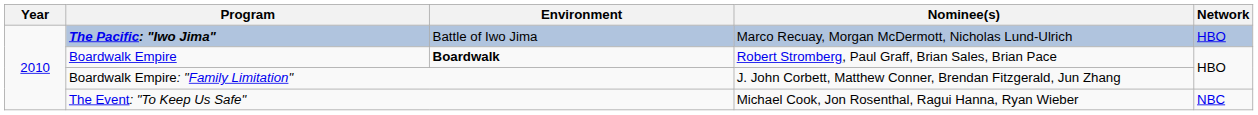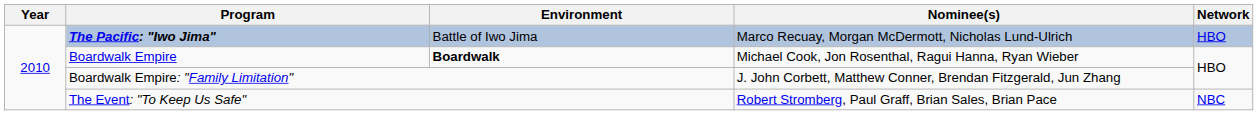Boardwalk Empire | Nominee(s): Robert Stromberg, Paul Graff, Brian Sales, Brian Pace -> Michael Cook, Jon Rosenthal, Ragui Hanna, Ryan Wieber
The Event: "To Keep Us Safe" | Nominee(s): Michael Cook, Jon Rosenthal, Ragui Hanna, Ryan Wieber -> Robert Stromberg, Paul Graff, Brian Sales, Brian Pace
